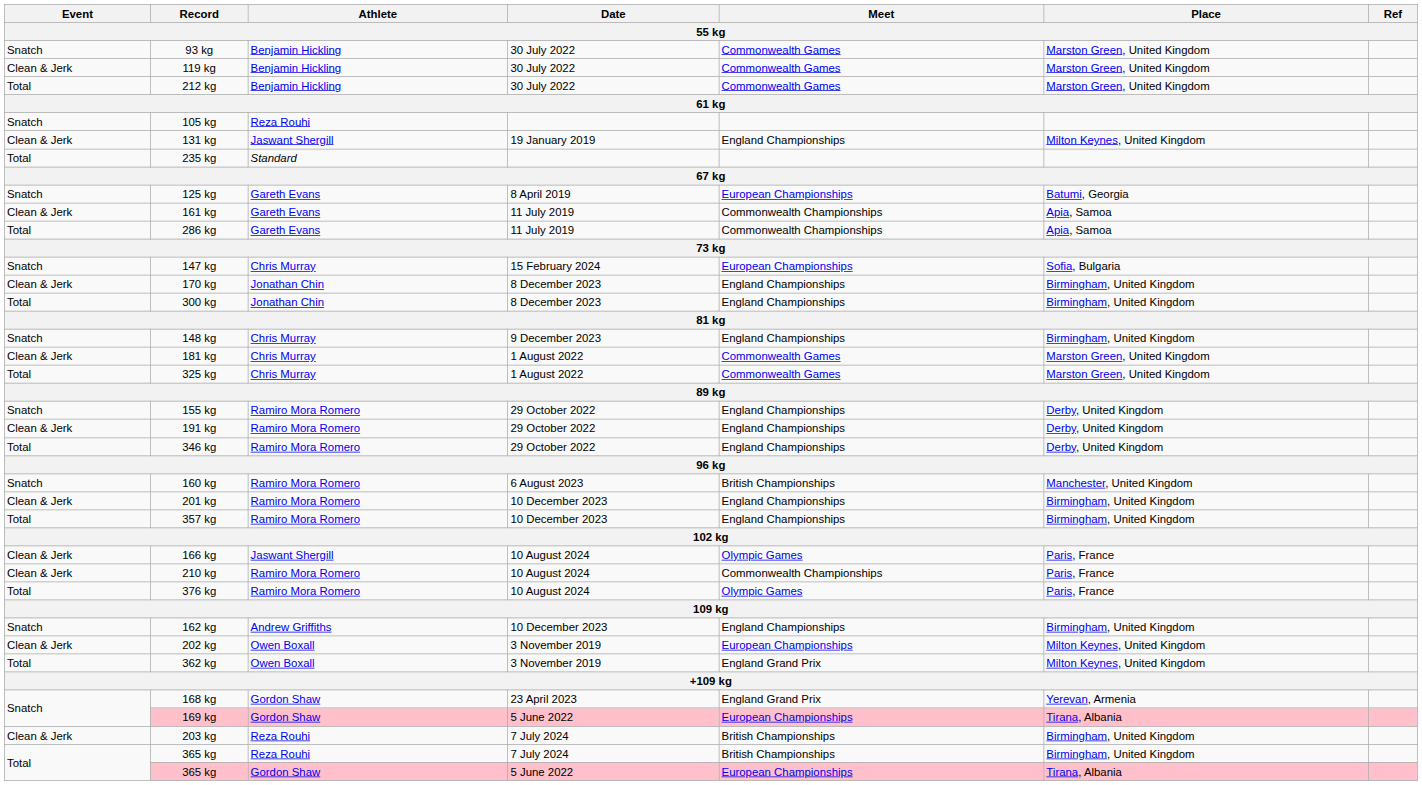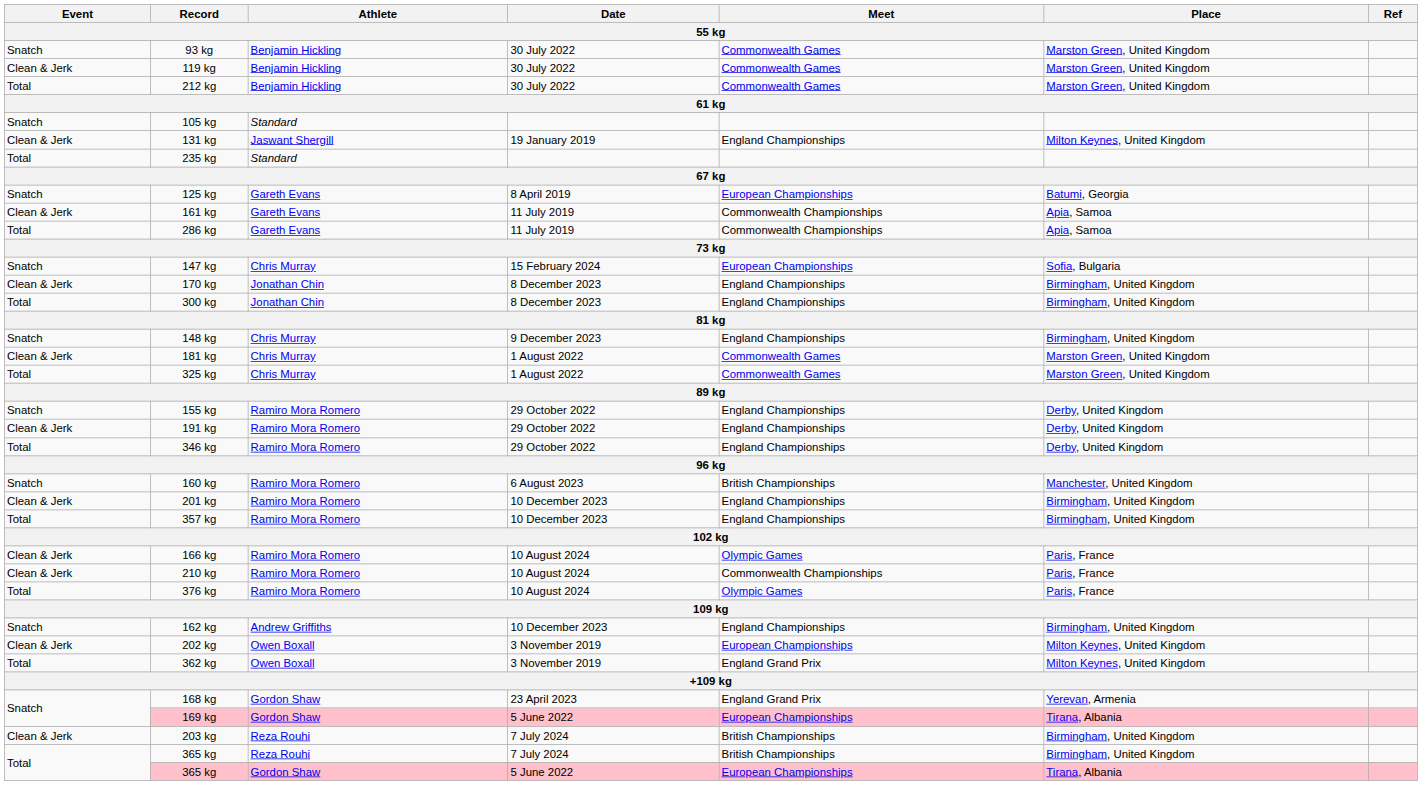105 kg | Athlete: Reza Rouhi -> Standard
166 kg | Athlete: Jaswant Shergill -> Ramiro Mora Romero
